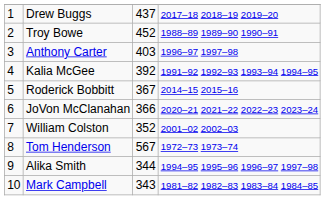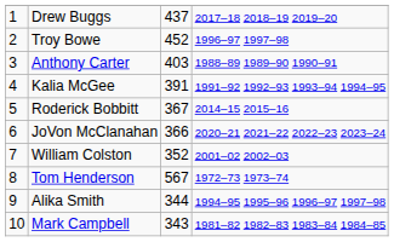Troy Bowe | column 4: 1988–89 1989–90 1990–91 -> 1996–97 1997–98
Anthony Carter | column 4: 1996–97 1997–98 -> 1988–89 1989–90 1990–91
Kalia McGee | column 3: 392 -> 391
